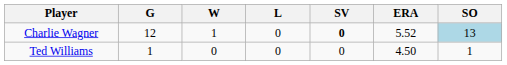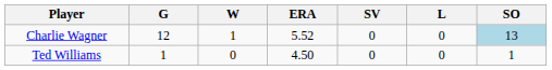columns swapped: L <-> ERA
Charlie Wagner | SV: bold -> normal
